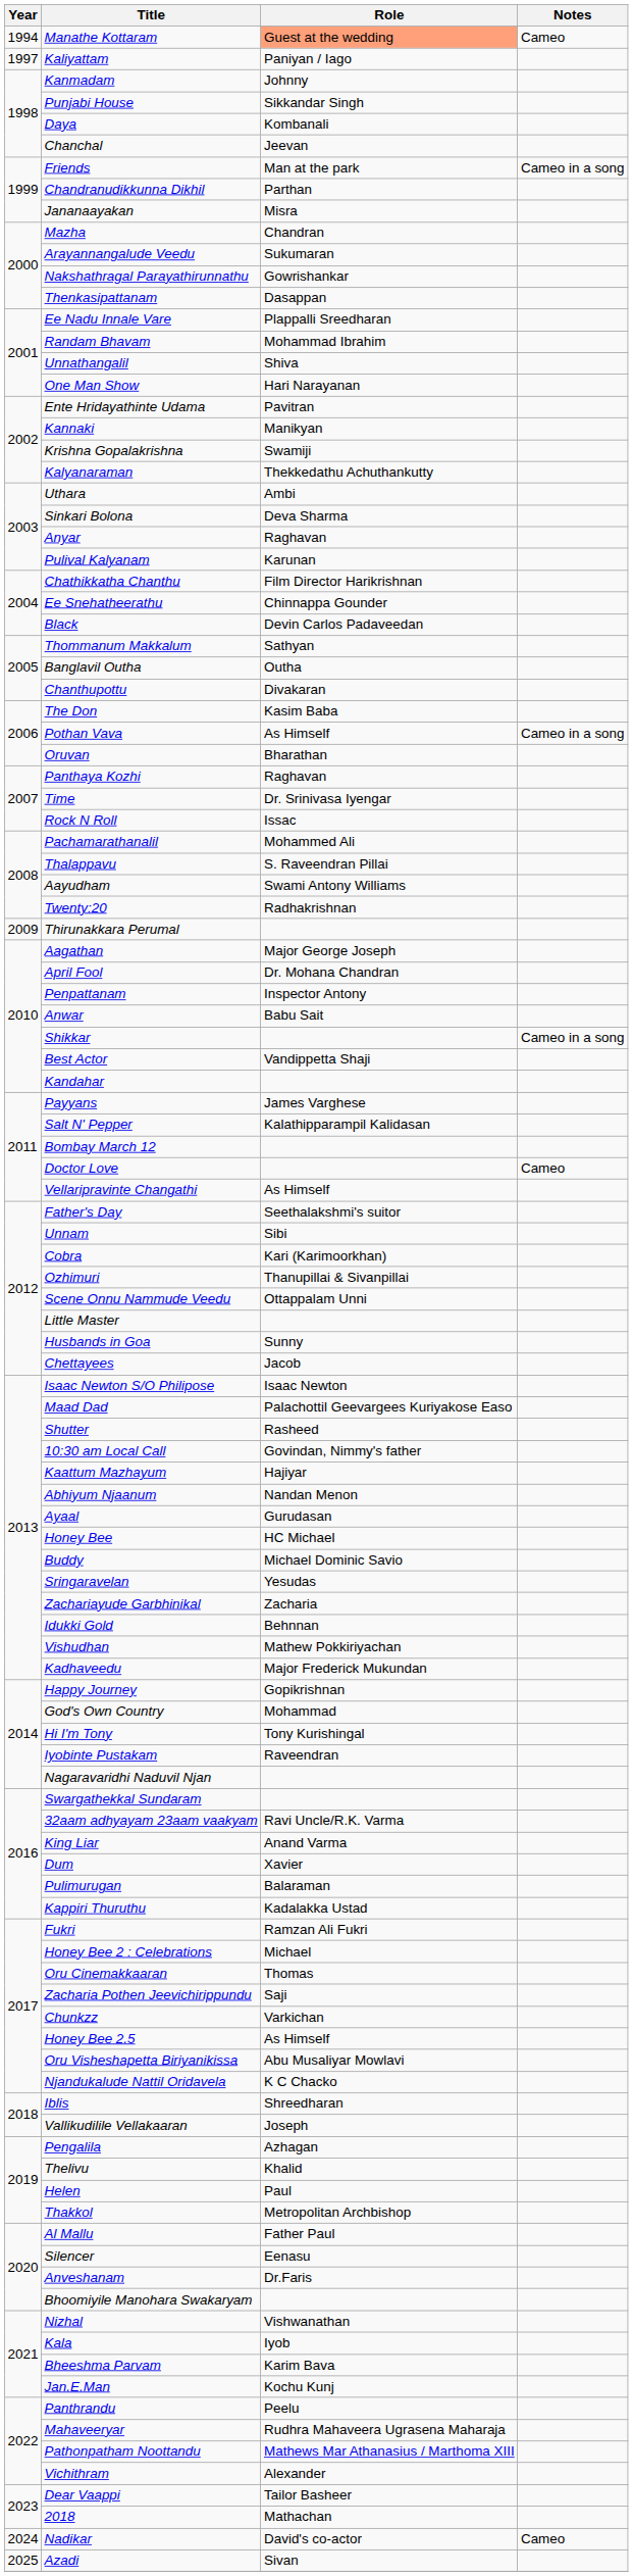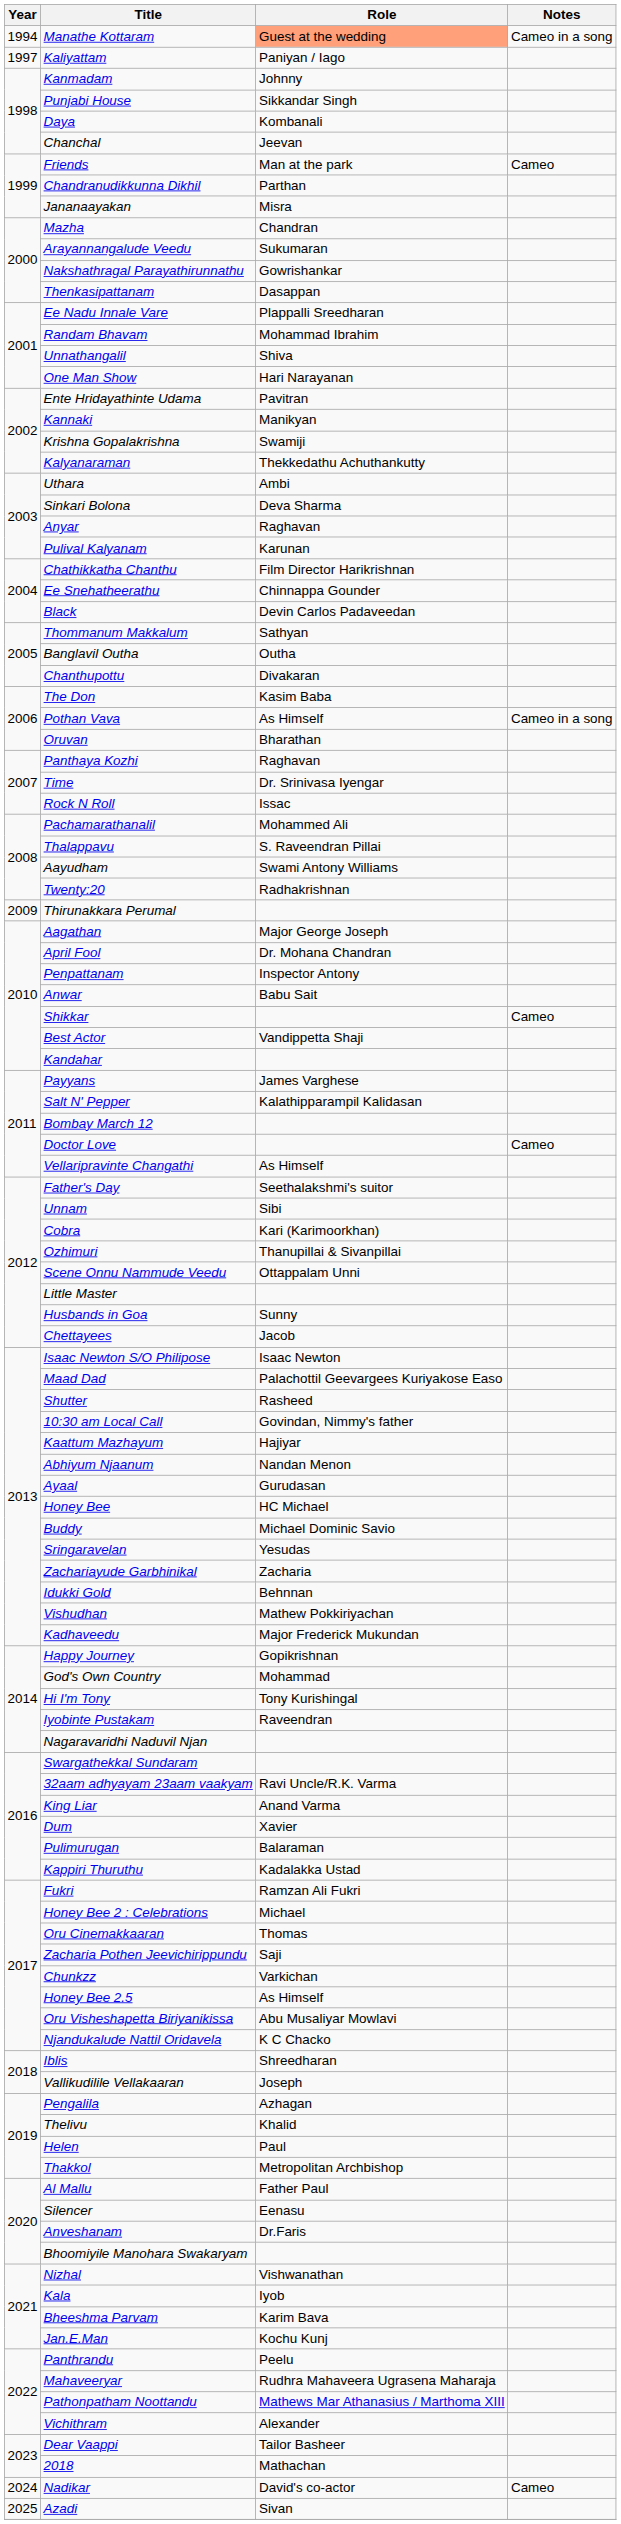Manathe Kottaram | Notes: Cameo -> Cameo in a song
Friends | Notes: Cameo in a song -> Cameo
Shikkar | Notes: Cameo in a song -> Cameo
